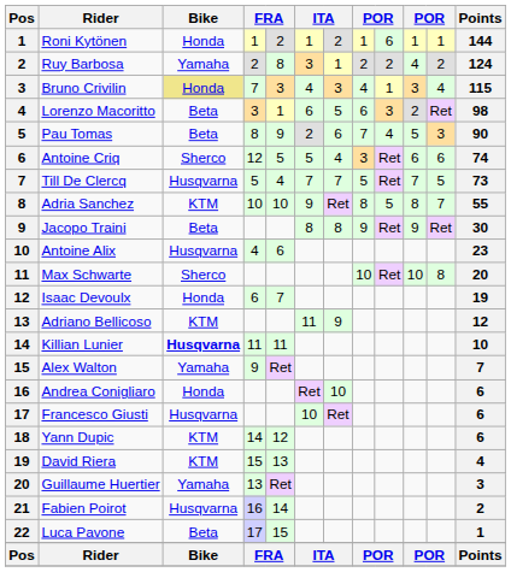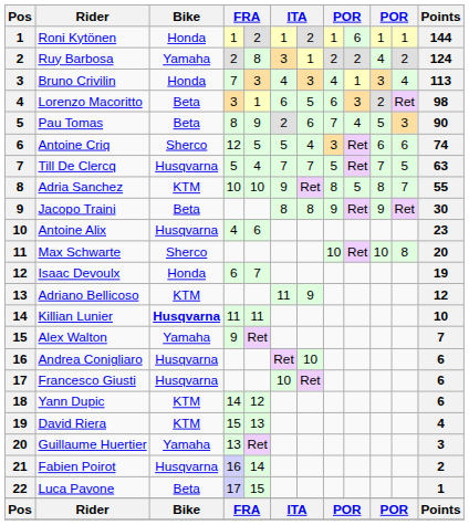Bruno Crivilin | Bike: khaki background -> no background
Bruno Crivilin | Points: 115 -> 113
Till De Clercq | Points: 73 -> 63
Andrea Conigliaro | Bike: Honda -> Husqvarna
